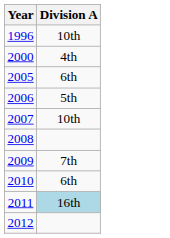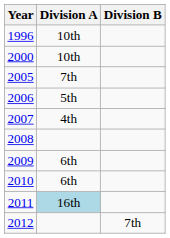+ column: Division B | 7th
2000 | Division A: 4th -> 10th
2005 | Division A: 6th -> 7th
2007 | Division A: 10th -> 4th
2009 | Division A: 7th -> 6th
